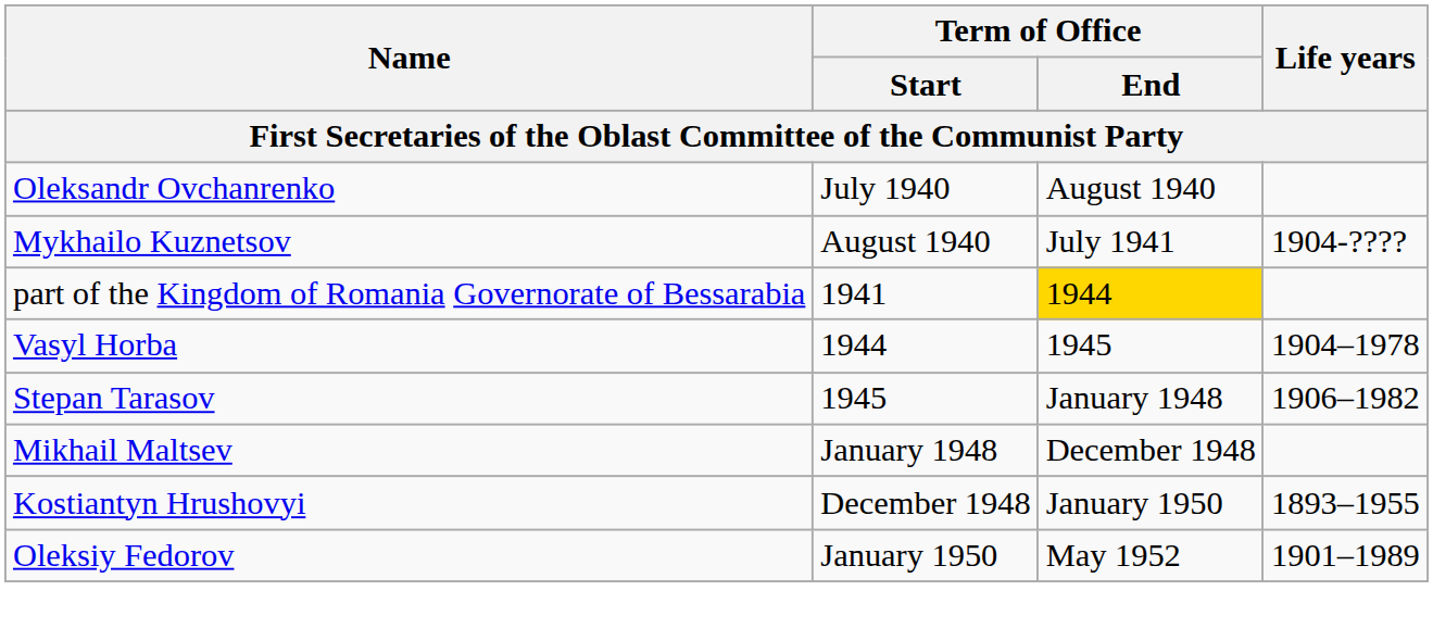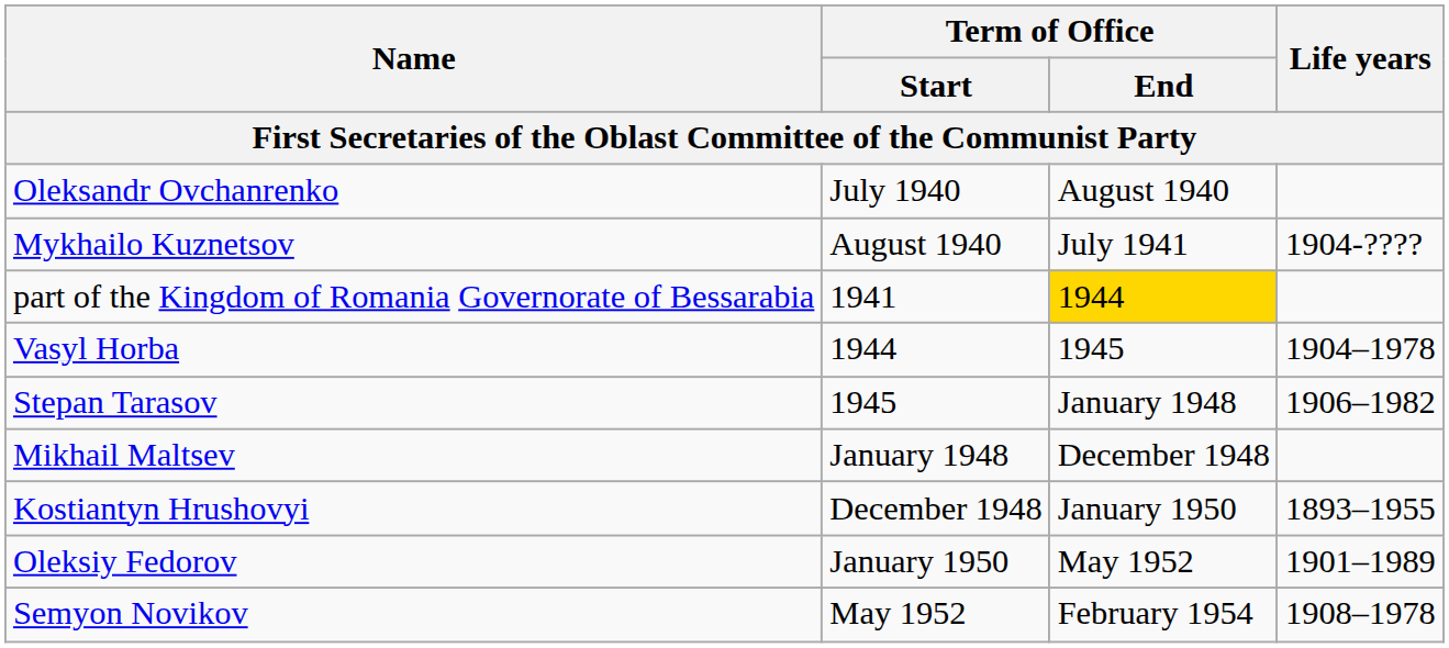+ row: Semyon Novikov | May 1952 | February 1954 | 1908–1978
